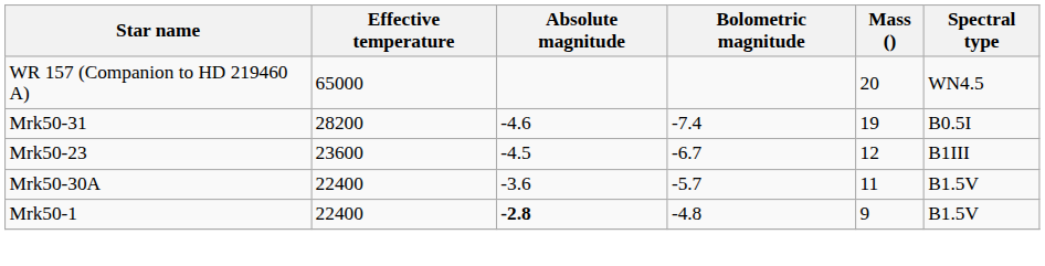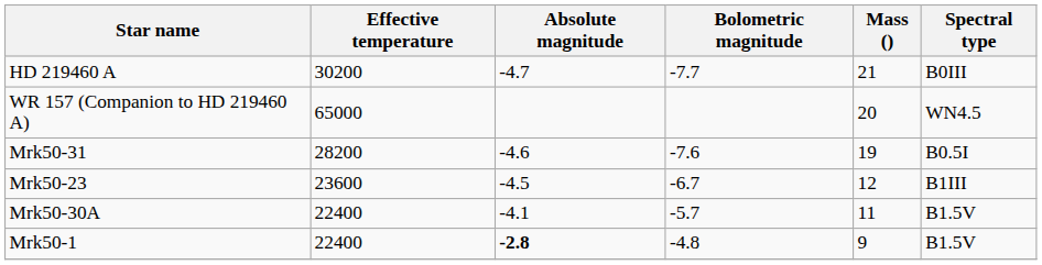+ row: HD 219460 A | 30200 | -4.7 | -7.7 | 21 | B0III
Mrk50-31 | Bolometric magnitude: -7.4 -> -7.6
Mrk50-30A | Absolute magnitude: -3.6 -> -4.1
